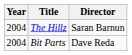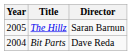The Hillz | Year: 2004 -> 2005
